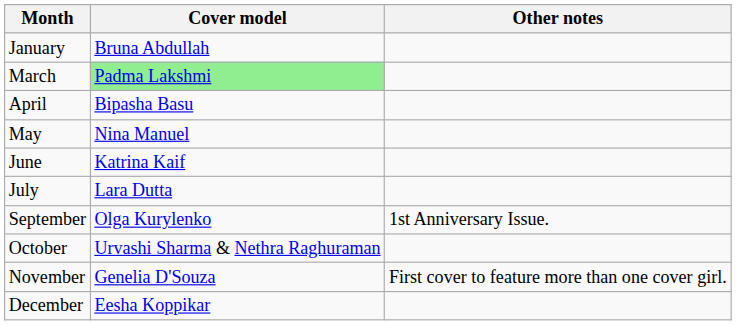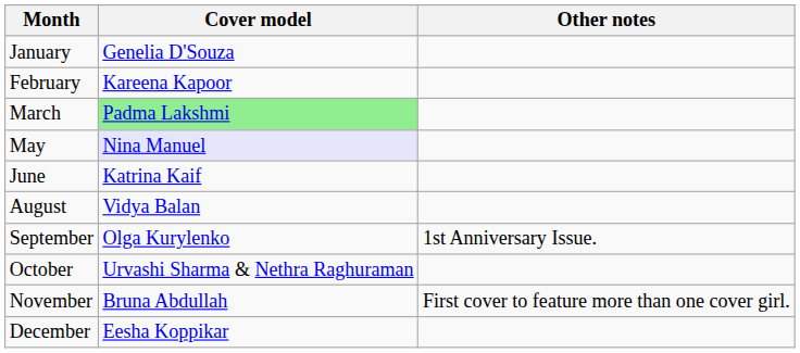January | Cover model: Bruna Abdullah -> Genelia D'Souza
+ row: February | Kareena Kapoor
- row: April | Bipasha Basu
May | Cover model: no background -> lavender background
- row: July | Lara Dutta
+ row: August | Vidya Balan
November | Cover model: Genelia D'Souza -> Bruna Abdullah
